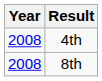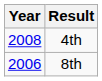8th | Year: 2008 -> 2006
